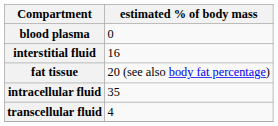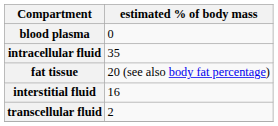rows swapped: interstitial fluid <-> intracellular fluid
transcellular fluid | estimated % of body mass: 4 -> 2
